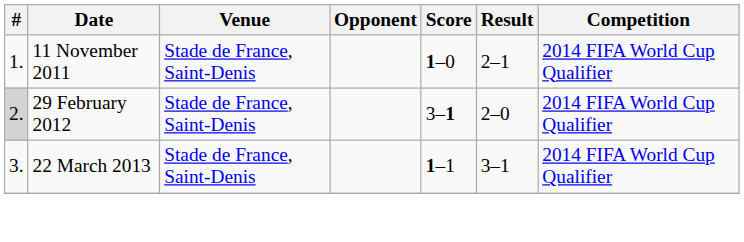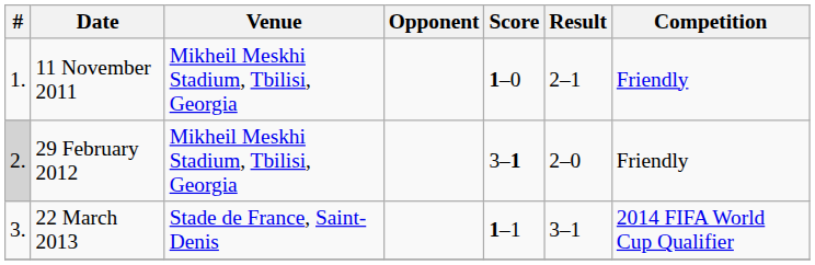11 November 2011 | Venue: Stade de France, Saint-Denis -> Mikheil Meskhi Stadium, Tbilisi, Georgia
11 November 2011 | Competition: 2014 FIFA World Cup Qualifier -> Friendly
29 February 2012 | Venue: Stade de France, Saint-Denis -> Mikheil Meskhi Stadium, Tbilisi, Georgia
29 February 2012 | Competition: 2014 FIFA World Cup Qualifier -> Friendly
